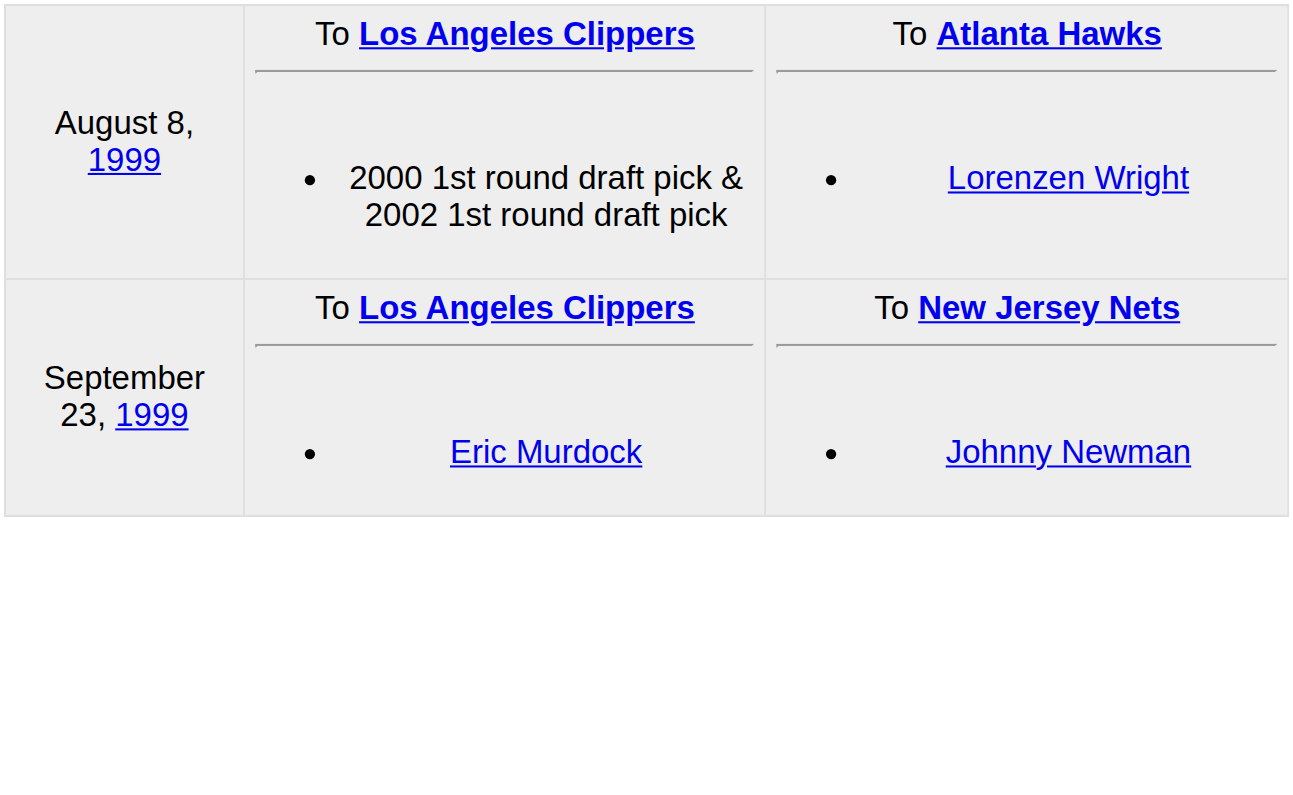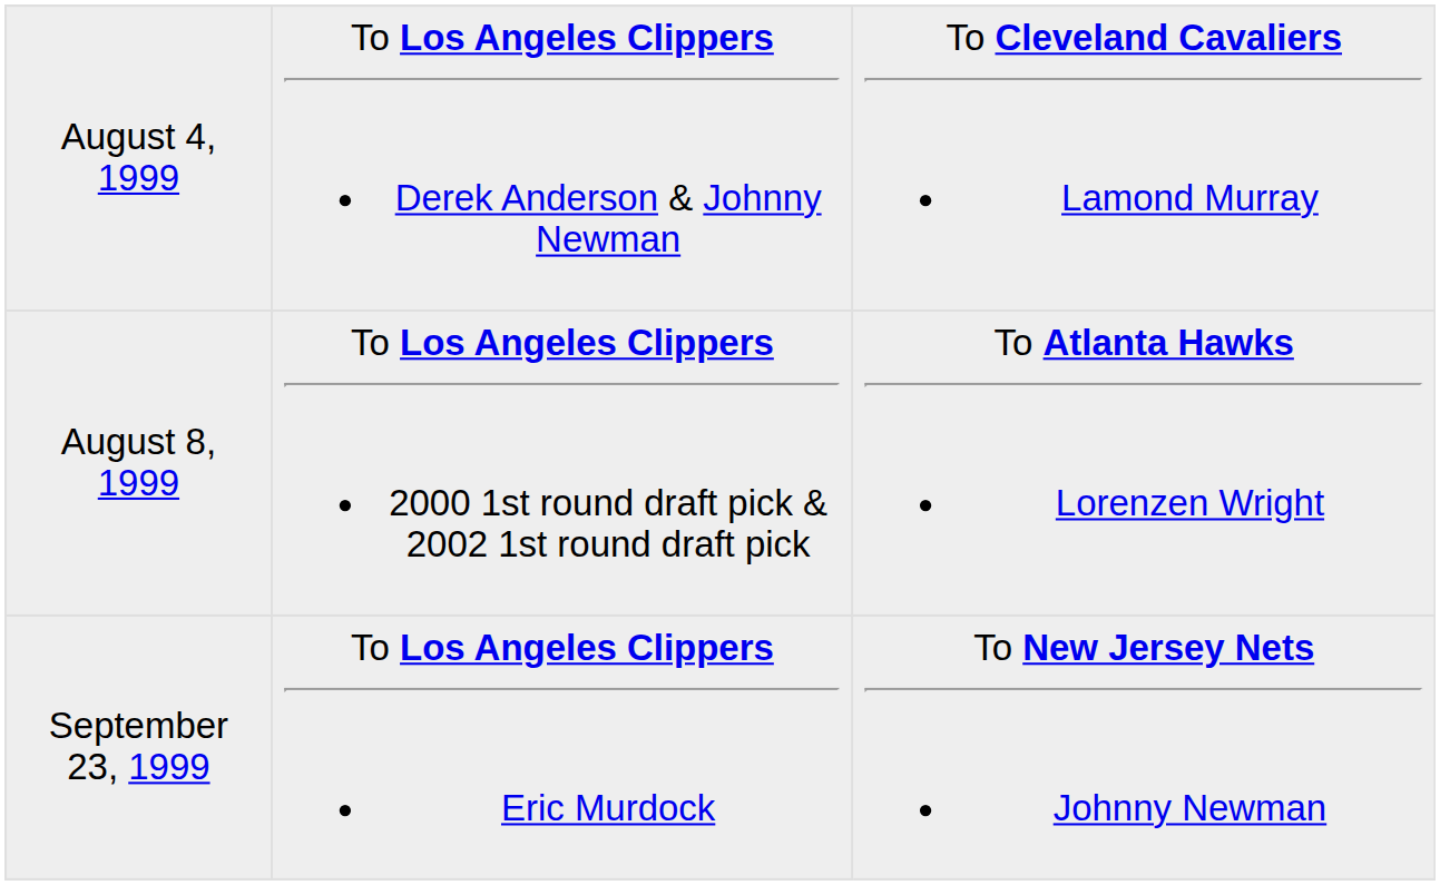+ row: August 4, 1999 | To Los Angeles Clippers Derek Anderson & Johnny Newman | To Cleveland Cavaliers Lamond Murray
